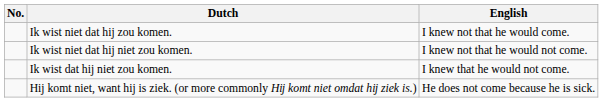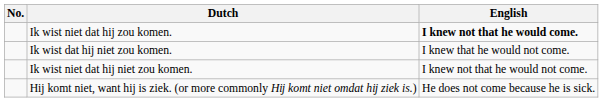Ik wist niet dat hĳ zou komen. | English: normal -> bold
rows swapped: Ik wist dat hĳ niet zou komen. <-> Ik wist niet dat hĳ niet zou komen.
